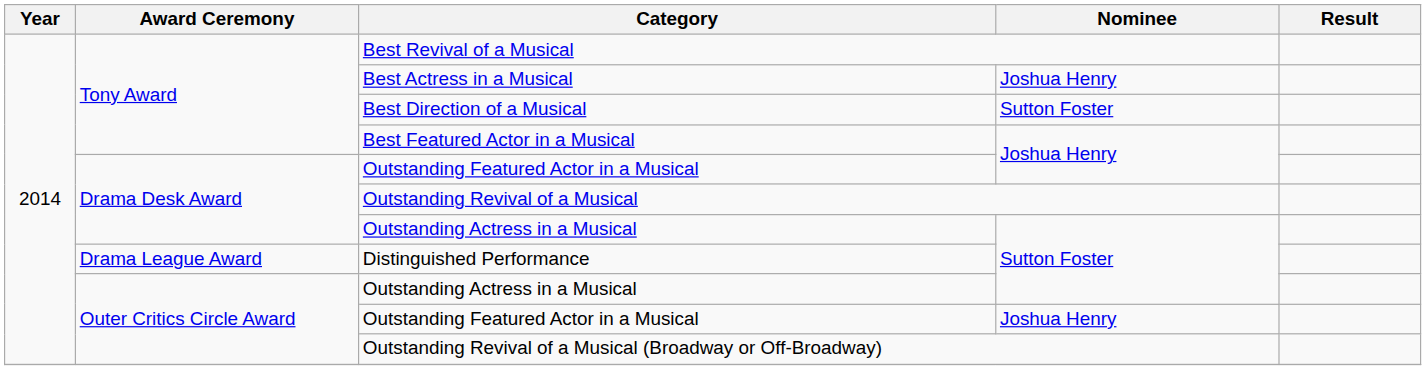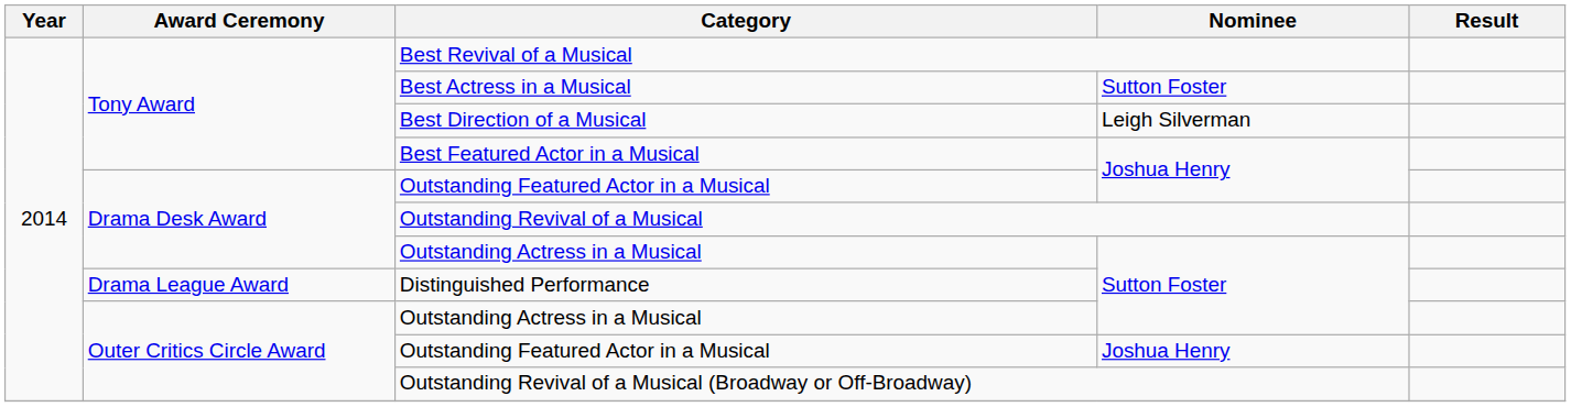Best Actress in a Musical | Nominee: Joshua Henry -> Sutton Foster
Best Direction of a Musical | Nominee: Sutton Foster -> Leigh Silverman
